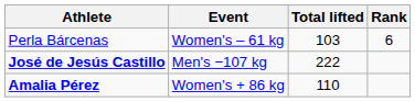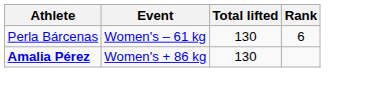Perla Bárcenas | Total lifted: 103 -> 130
- row: José de Jesús Castillo | Men's −107 kg | 222
Amalia Pérez | Total lifted: 110 -> 130
